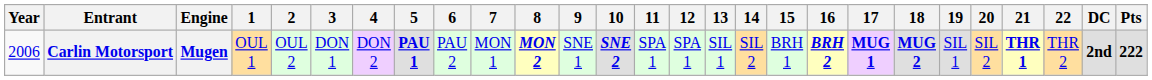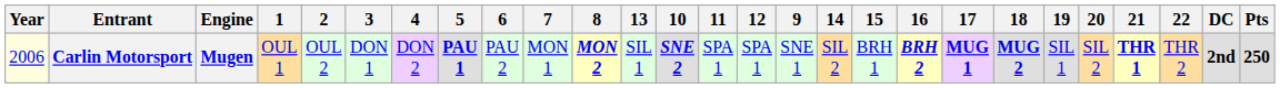columns swapped: 9 <-> 13
Carlin Motorsport | Year: no background -> lightyellow background
Carlin Motorsport | Pts: 222 -> 250
